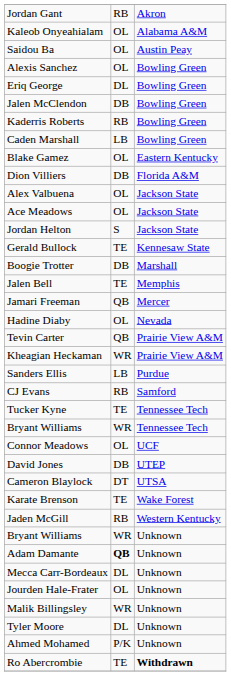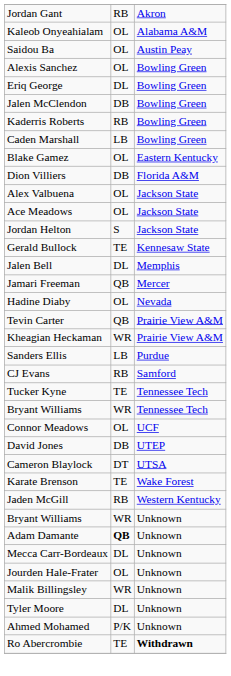- row: Boogie Trotter | DB | Marshall
Jalen Bell | column 2: TE -> DL
